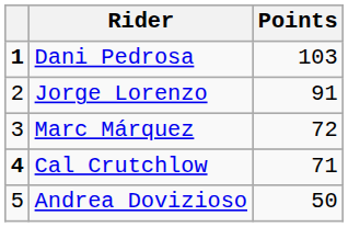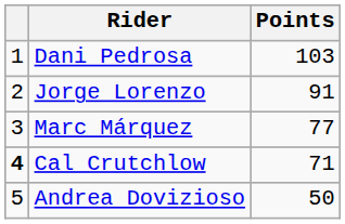Dani Pedrosa | column 1: bold -> normal
Marc Márquez | Points: 72 -> 77
